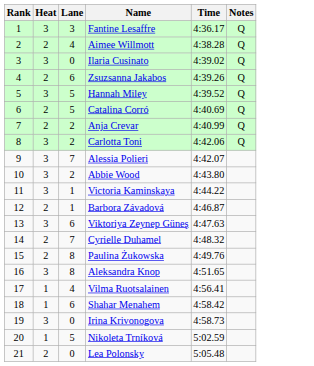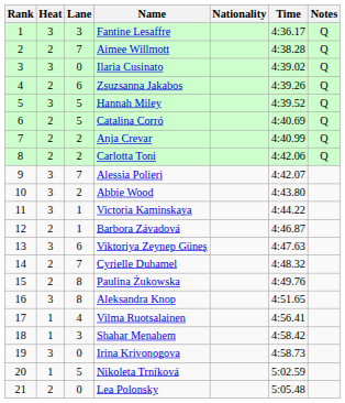+ column: Nationality
Aimee Willmott | Lane: 4 -> 7
Carlotta Toni | Heat: 3 -> 2
Shahar Menahem | Lane: 6 -> 3
